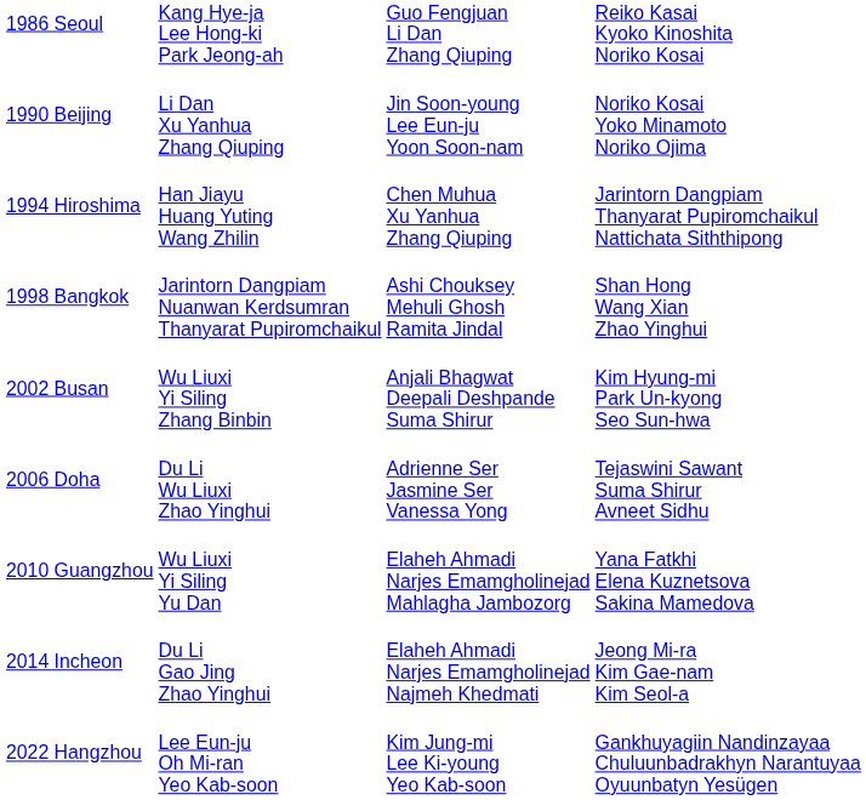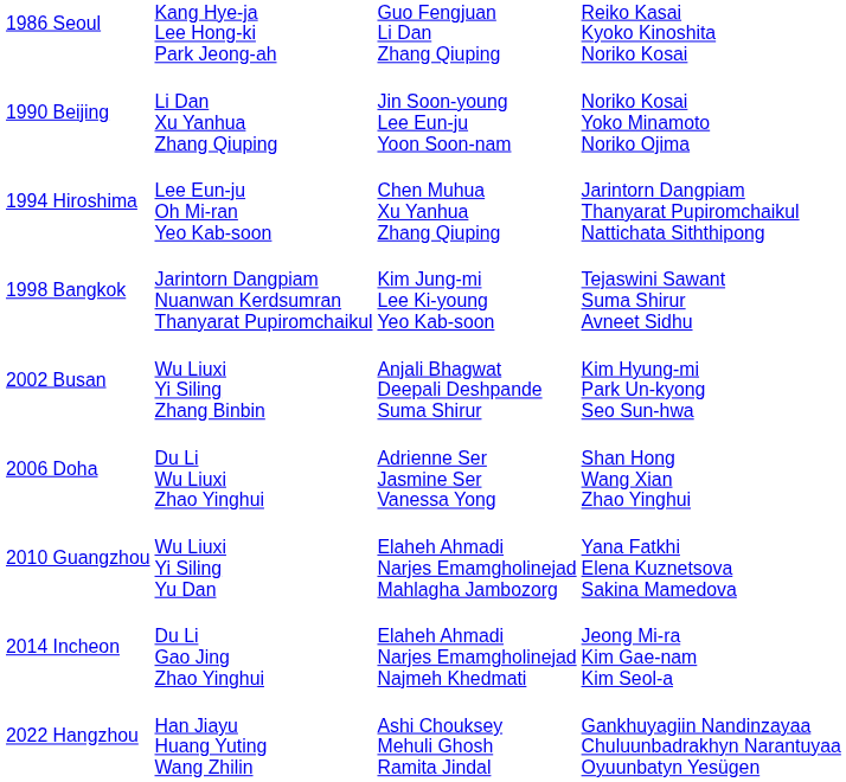1994 Hiroshima | column 2: Han Jiayu Huang Yuting Wang Zhilin -> Lee Eun-ju Oh Mi-ran Yeo Kab-soon
1998 Bangkok | column 3: Ashi Chouksey Mehuli Ghosh Ramita Jindal -> Kim Jung-mi Lee Ki-young Yeo Kab-soon
1998 Bangkok | column 4: Shan Hong Wang Xian Zhao Yinghui -> Tejaswini Sawant Suma Shirur Avneet Sidhu
2006 Doha | column 4: Tejaswini Sawant Suma Shirur Avneet Sidhu -> Shan Hong Wang Xian Zhao Yinghui
2022 Hangzhou | column 2: Lee Eun-ju Oh Mi-ran Yeo Kab-soon -> Han Jiayu Huang Yuting Wang Zhilin
2022 Hangzhou | column 3: Kim Jung-mi Lee Ki-young Yeo Kab-soon -> Ashi Chouksey Mehuli Ghosh Ramita Jindal
